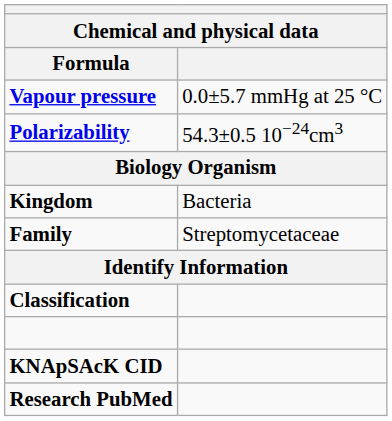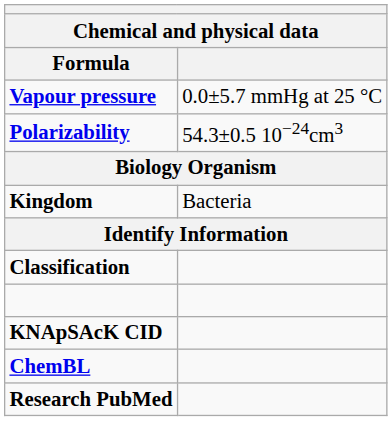- row: Family | Streptomycetaceae
+ row: ChemBL
